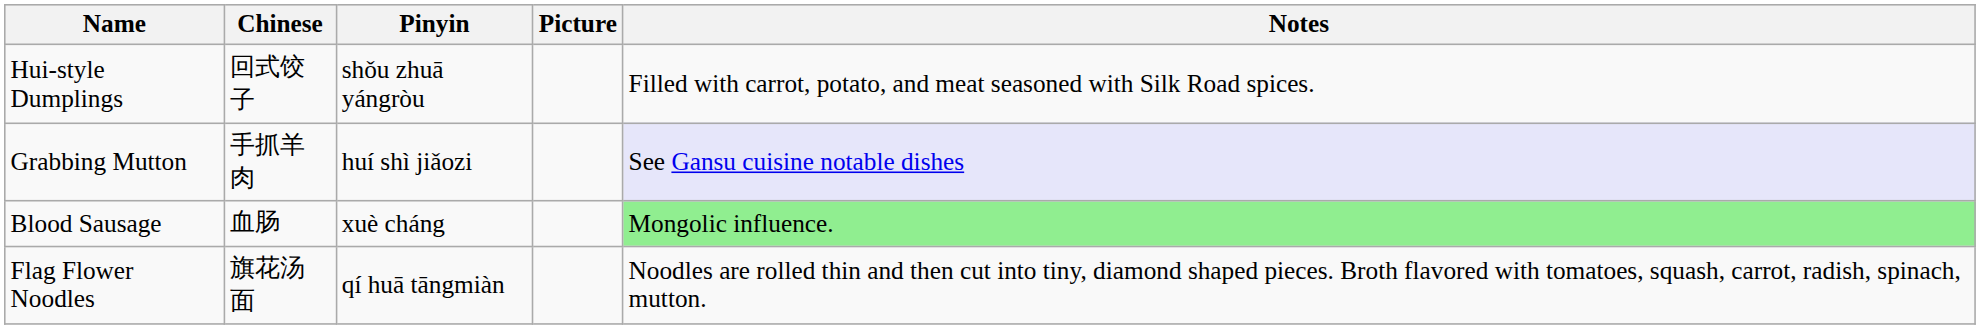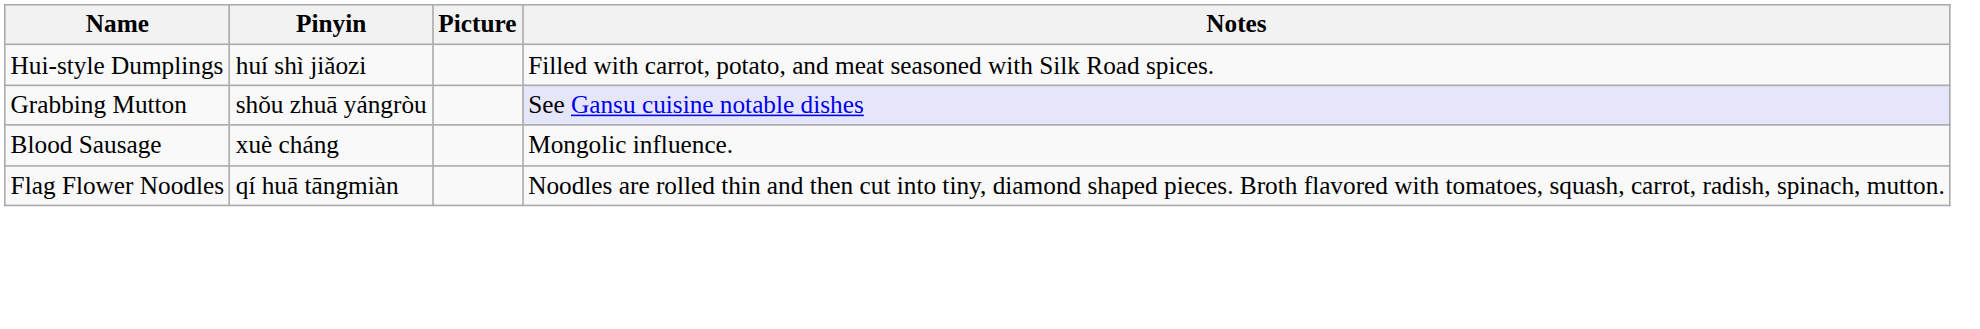- column: Chinese | 回式饺子 | 手抓羊肉 | 血肠 | 旗花汤面
Hui-style Dumplings | Pinyin: shǒu zhuā yángròu -> huí shì jiǎozi
Grabbing Mutton | Pinyin: huí shì jiǎozi -> shǒu zhuā yángròu
Blood Sausage | Notes: lightgreen background -> no background
